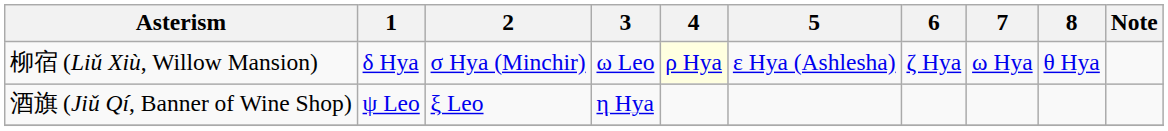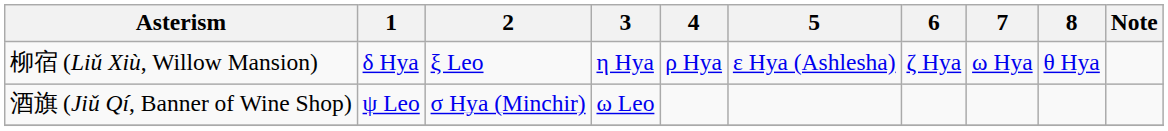柳宿 (Liǔ Xiù, Willow Mansion) | 2: σ Hya (Minchir) -> ξ Leo
柳宿 (Liǔ Xiù, Willow Mansion) | 3: ω Leo -> η Hya
柳宿 (Liǔ Xiù, Willow Mansion) | 4: lightyellow background -> no background
酒旗 (Jiǔ Qí, Banner of Wine Shop) | 2: ξ Leo -> σ Hya (Minchir)
酒旗 (Jiǔ Qí, Banner of Wine Shop) | 3: η Hya -> ω Leo
